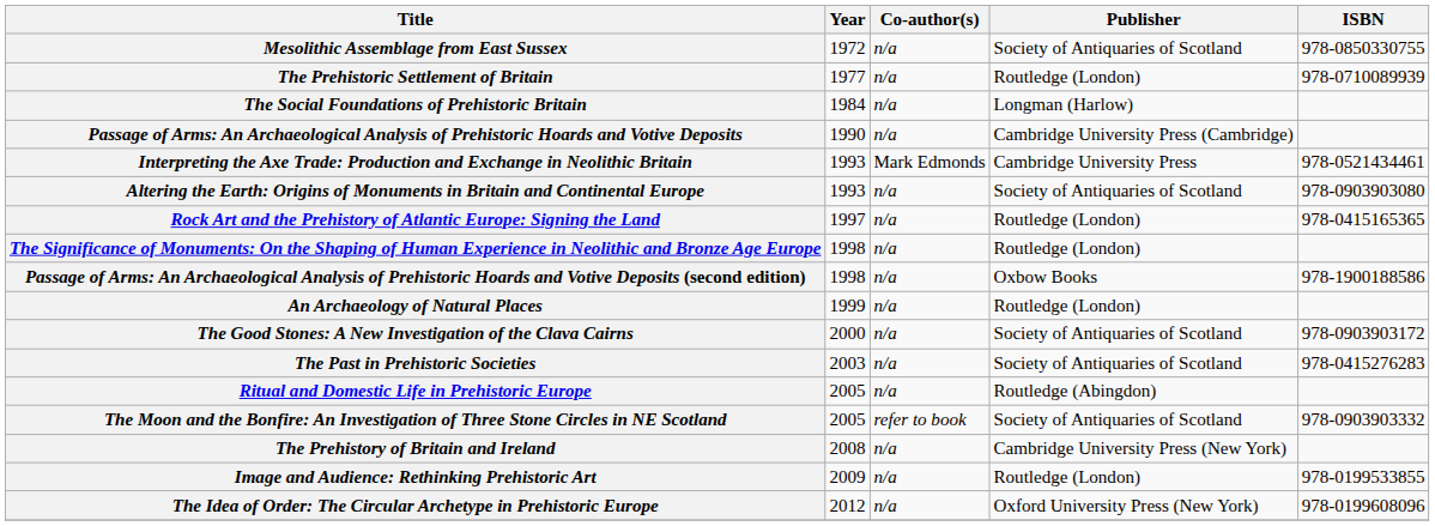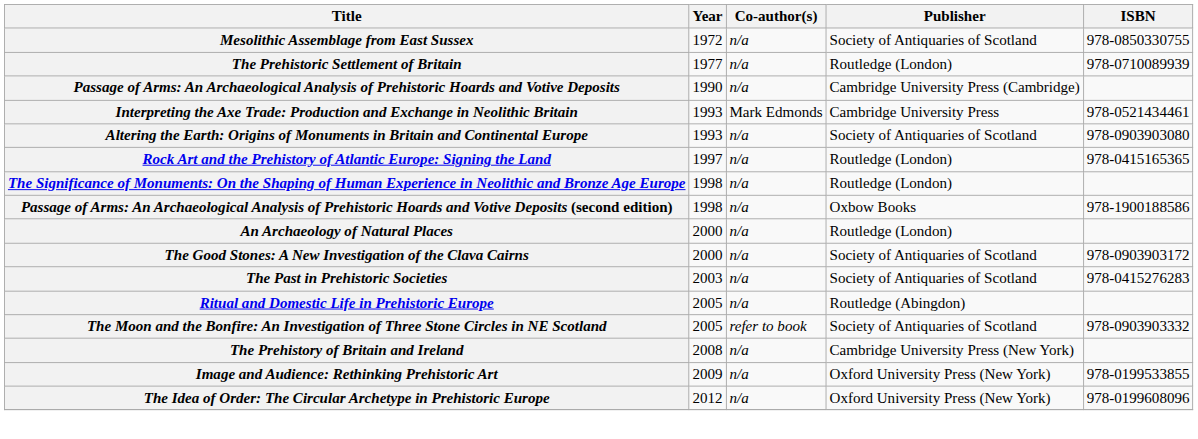- row: The Social Foundations of Prehistoric Britain | 1984 | n/a | Longman (Harlow)
An Archaeology of Natural Places | Year: 1999 -> 2000
Image and Audience: Rethinking Prehistoric Art | Publisher: Routledge (London) -> Oxford University Press (New York)
